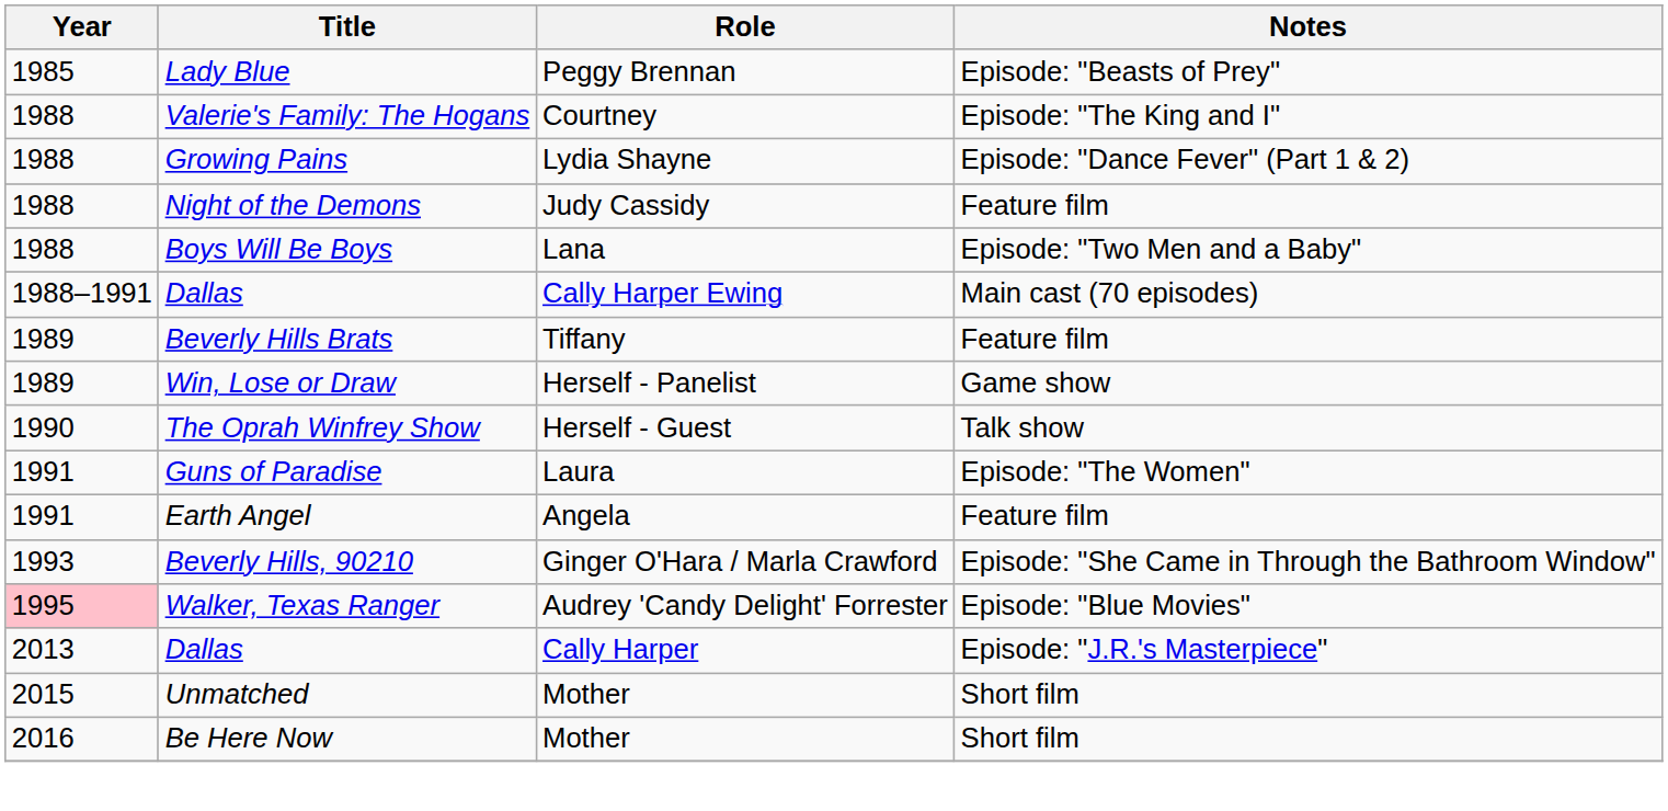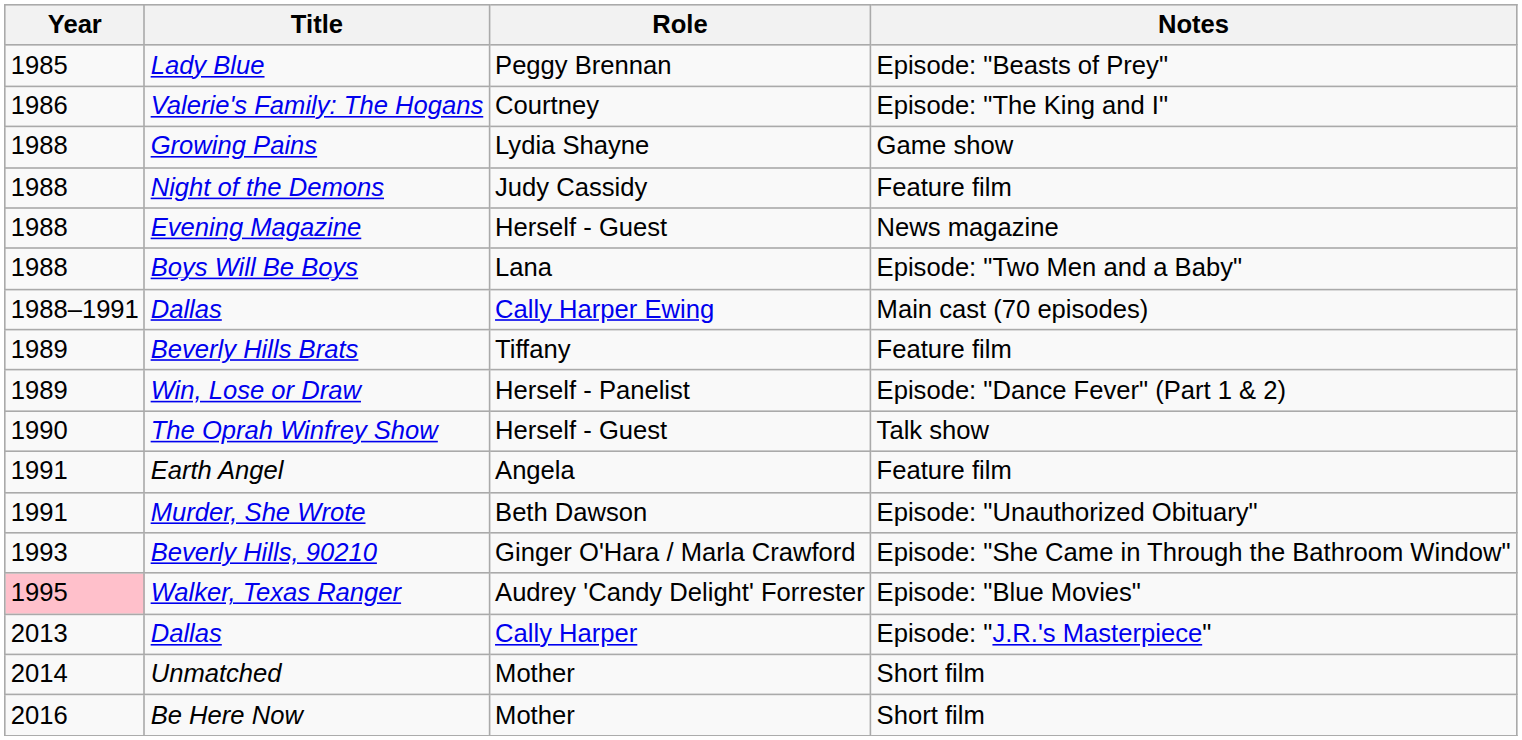Valerie's Family: The Hogans | Year: 1988 -> 1986
Growing Pains | Notes: Episode: "Dance Fever" (Part 1 & 2) -> Game show
+ row: 1988 | Evening Magazine | Herself - Guest | News magazine
Win, Lose or Draw | Notes: Game show -> Episode: "Dance Fever" (Part 1 & 2)
- row: 1991 | Guns of Paradise | Laura | Episode: "The Women"
+ row: 1991 | Murder, She Wrote | Beth Dawson | Episode: "Unauthorized Obituary"
Unmatched | Year: 2015 -> 2014
